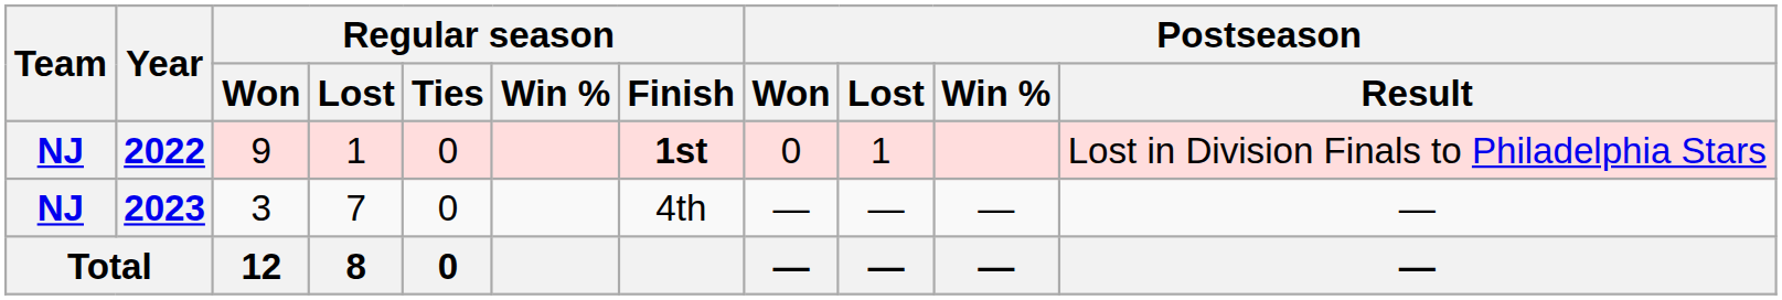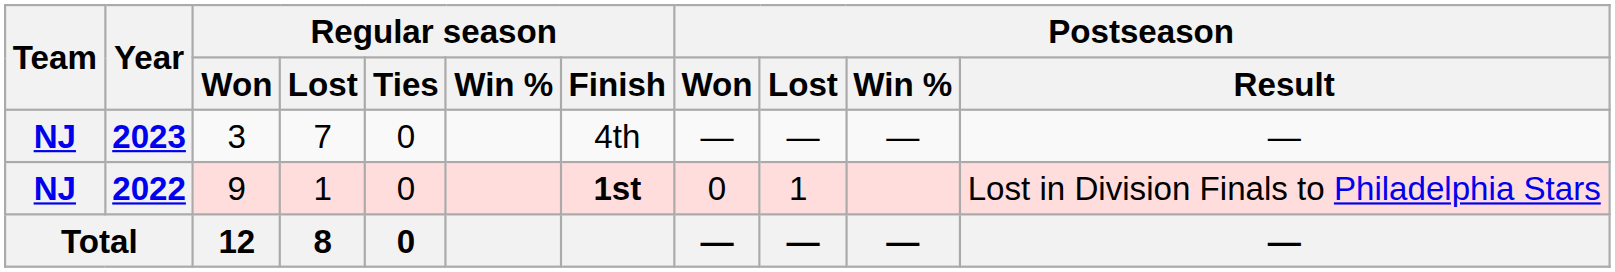rows swapped: 2022 <-> 2023
